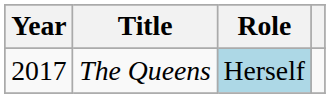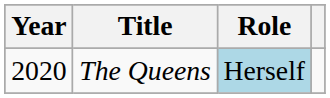The Queens | Year: 2017 -> 2020
